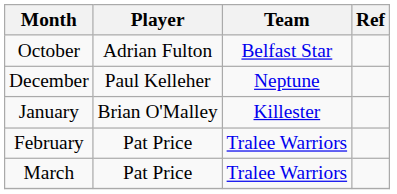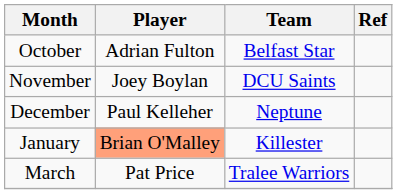+ row: November | Joey Boylan | DCU Saints
January | Player: no background -> lightsalmon background
- row: February | Pat Price | Tralee Warriors
